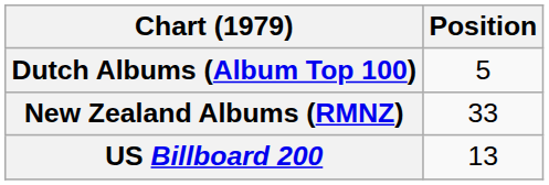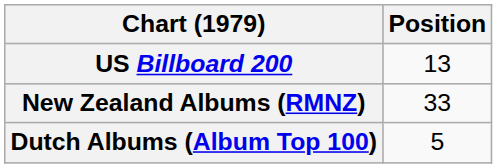rows swapped: Dutch Albums (Album Top 100) <-> US Billboard 200
